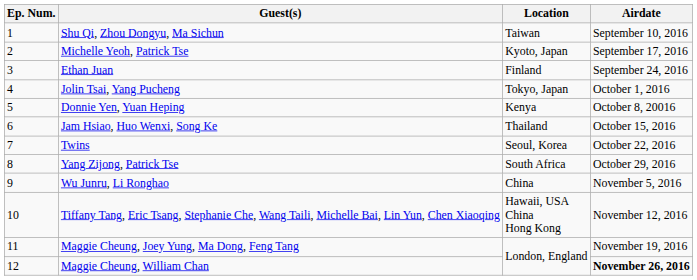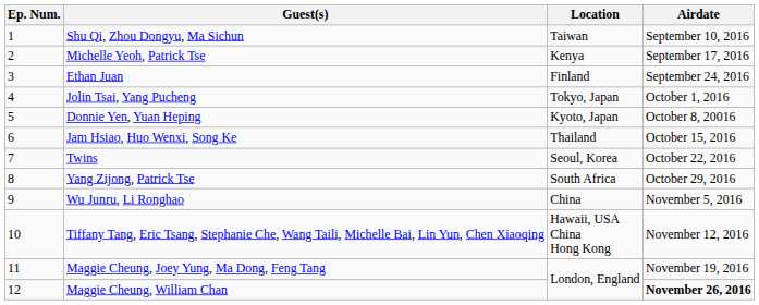Michelle Yeoh, Patrick Tse | Location: Kyoto, Japan -> Kenya
Donnie Yen, Yuan Heping | Location: Kenya -> Kyoto, Japan
